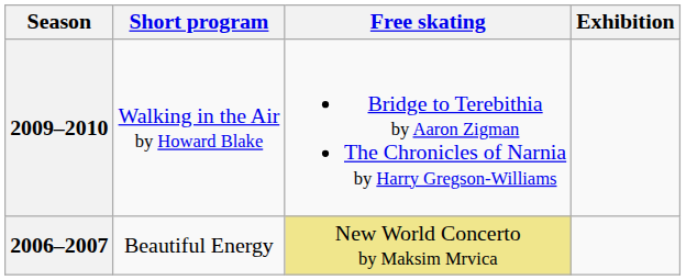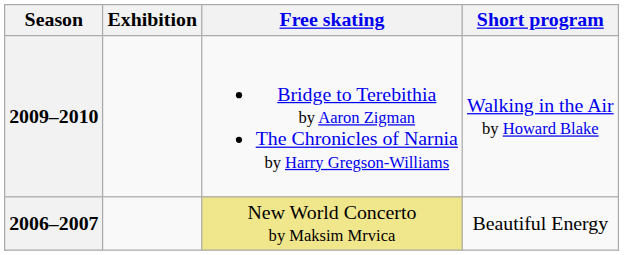columns swapped: Short program <-> Exhibition
